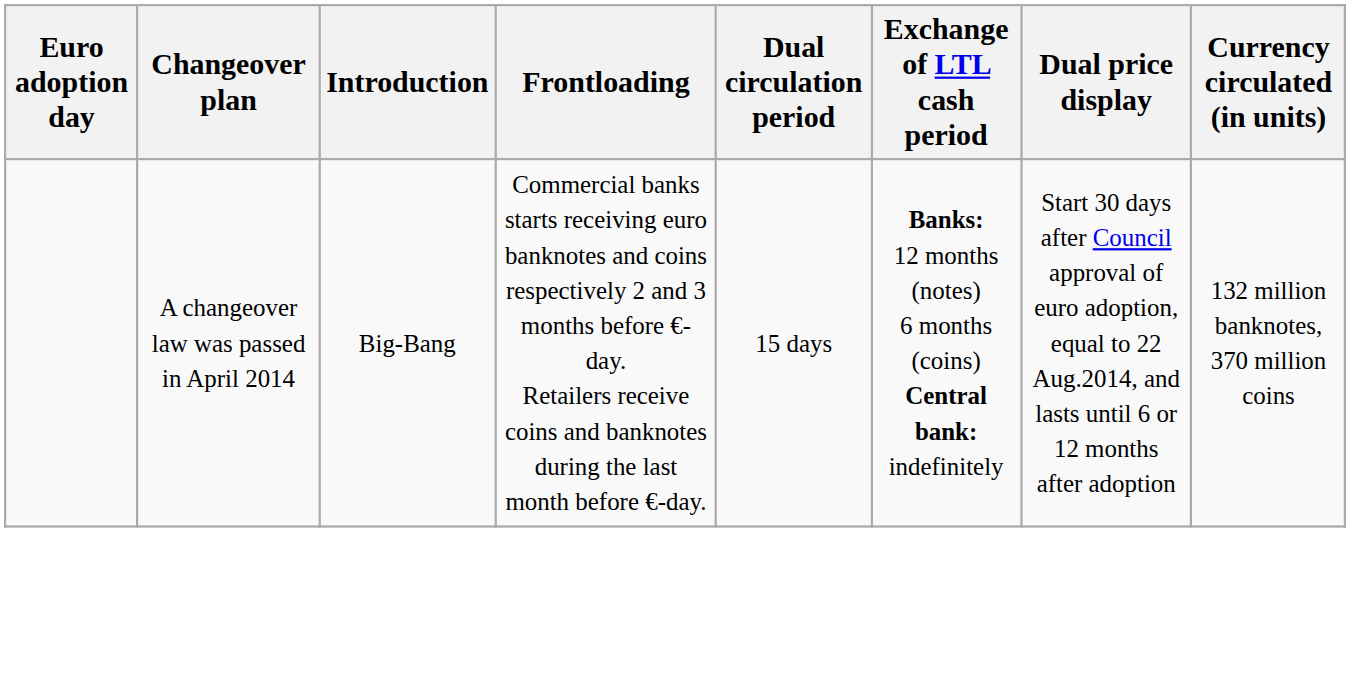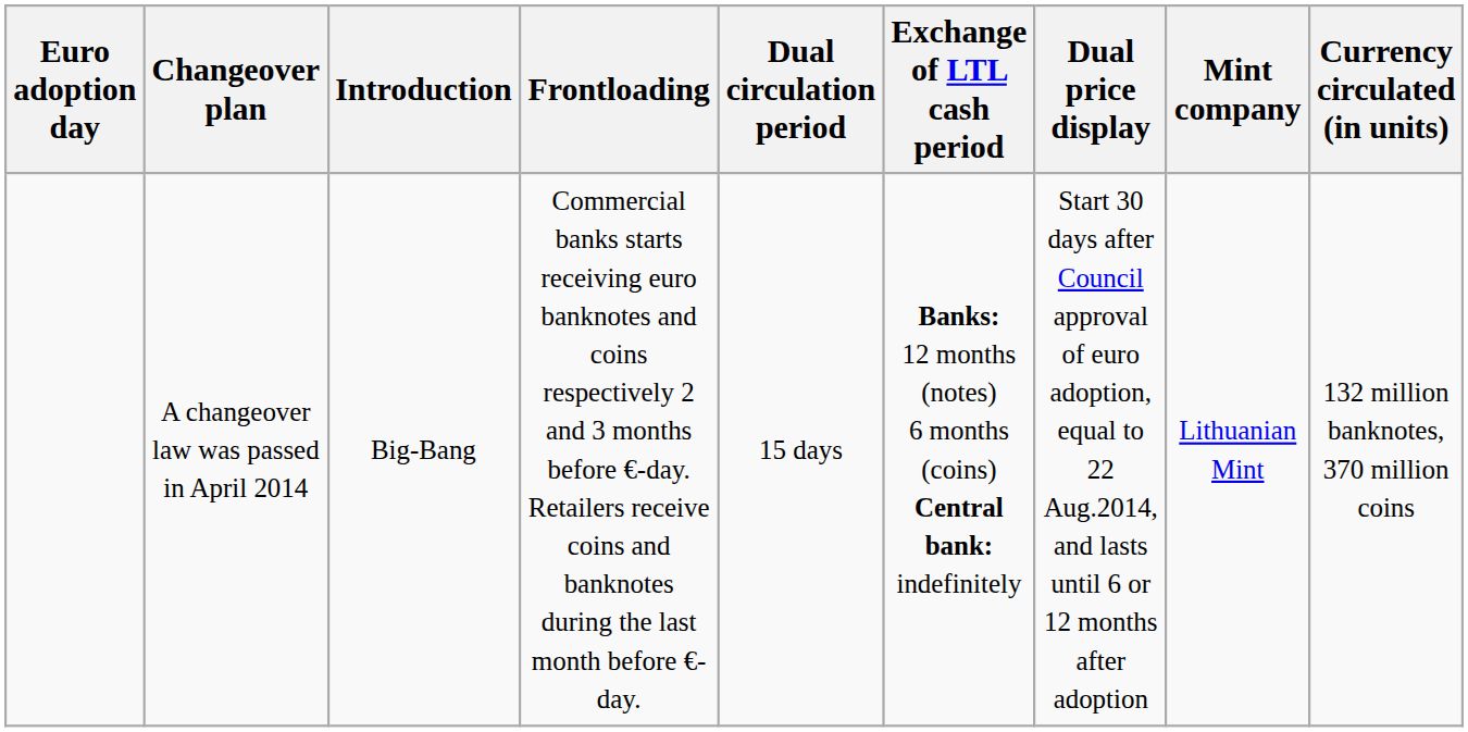+ column: Mint company | Lithuanian Mint
